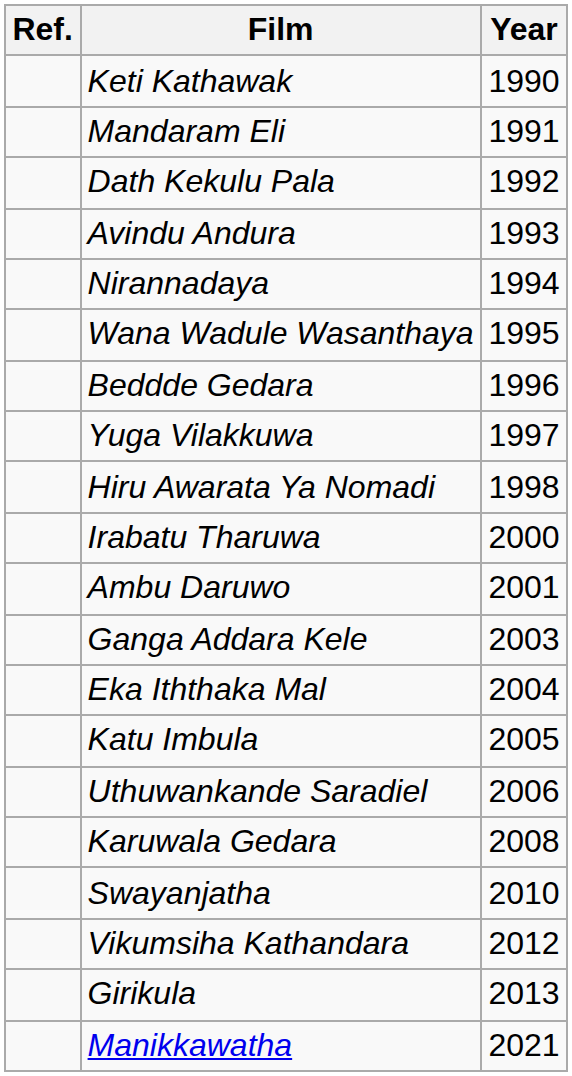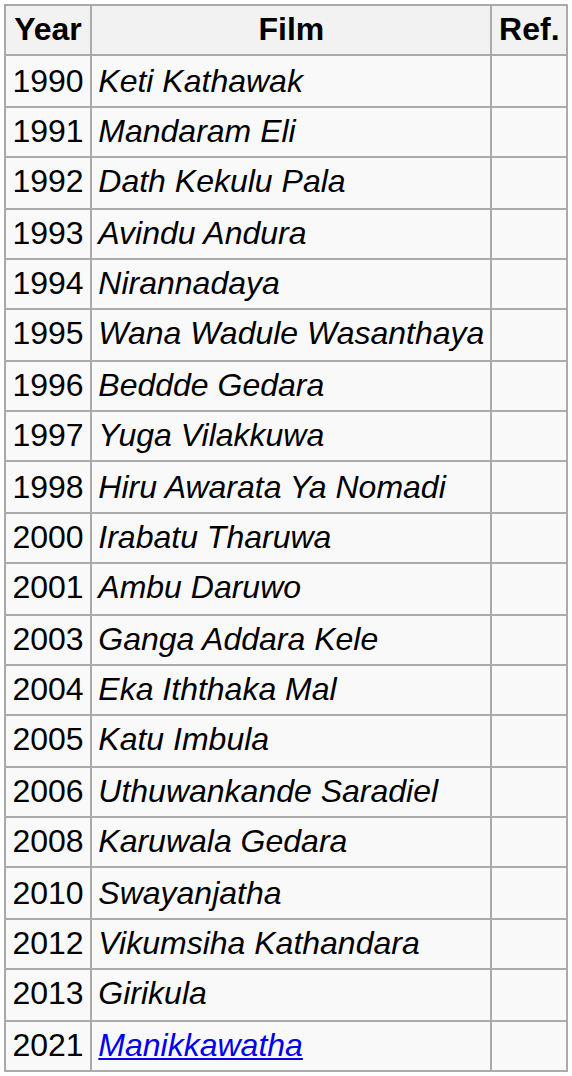columns swapped: Year <-> Ref.
